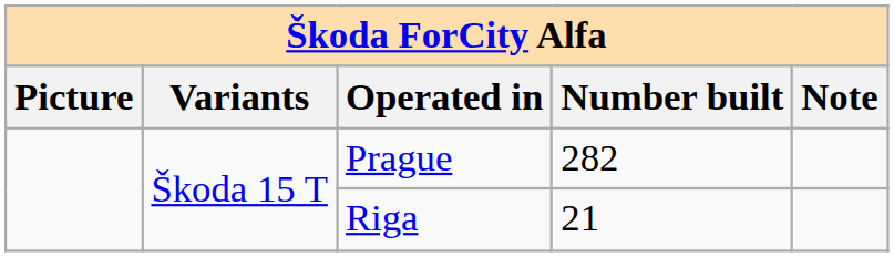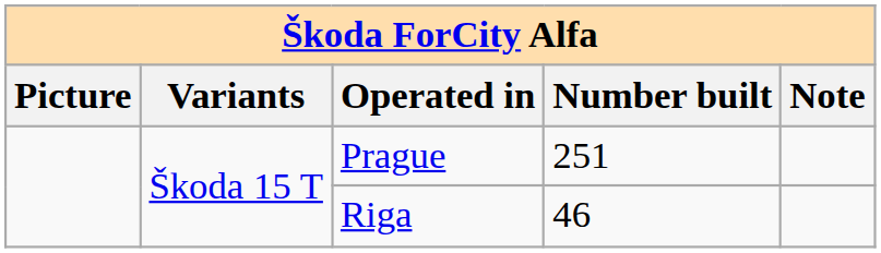Prague | Number built: 282 -> 251
Riga | Number built: 21 -> 46
